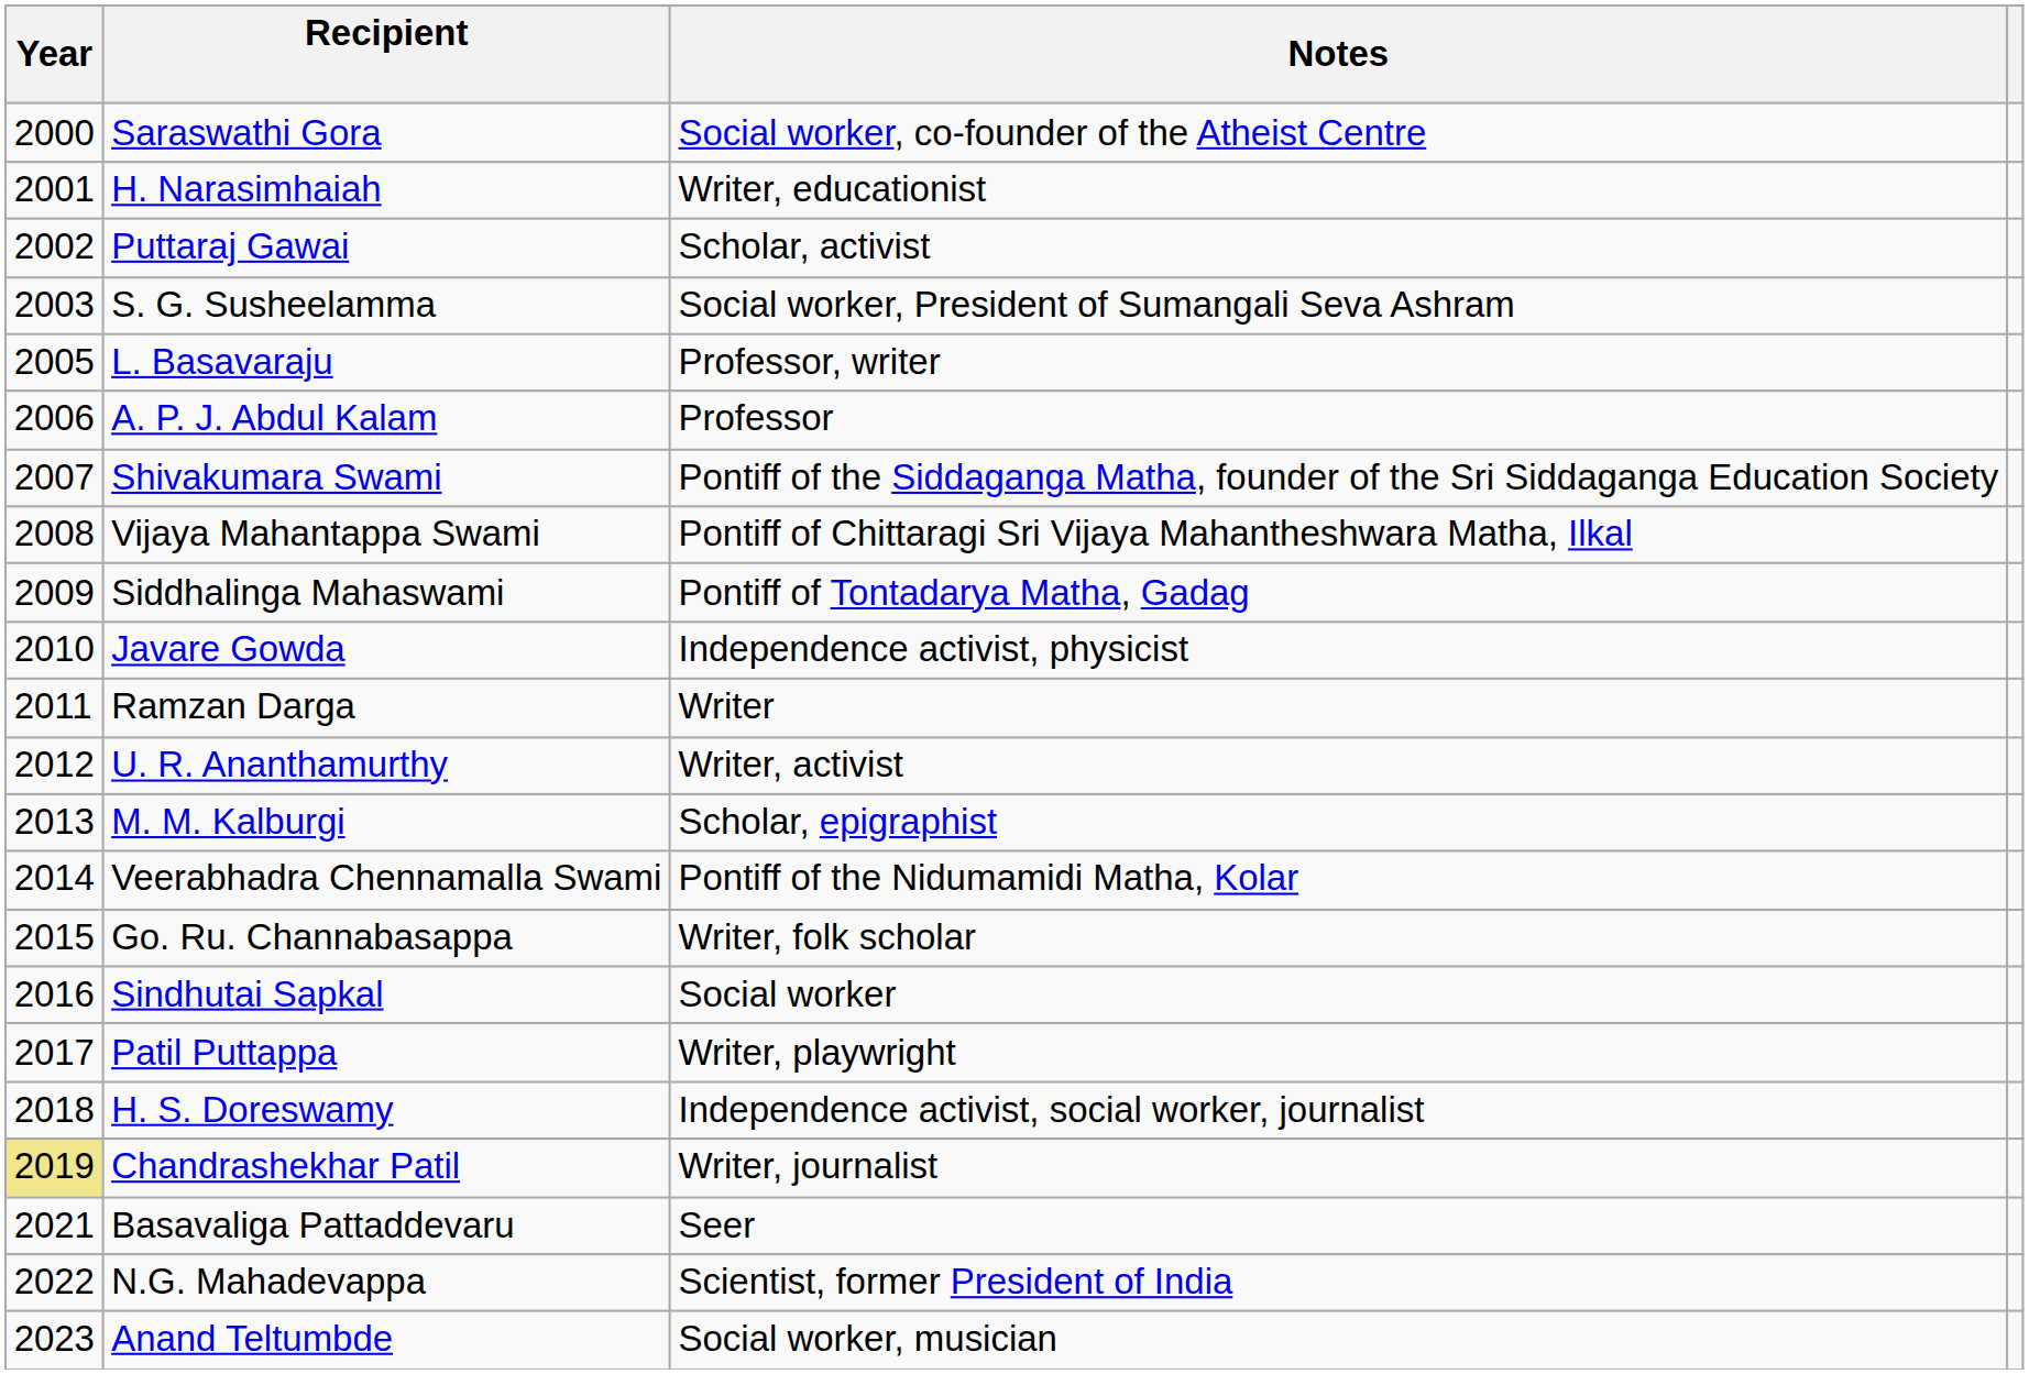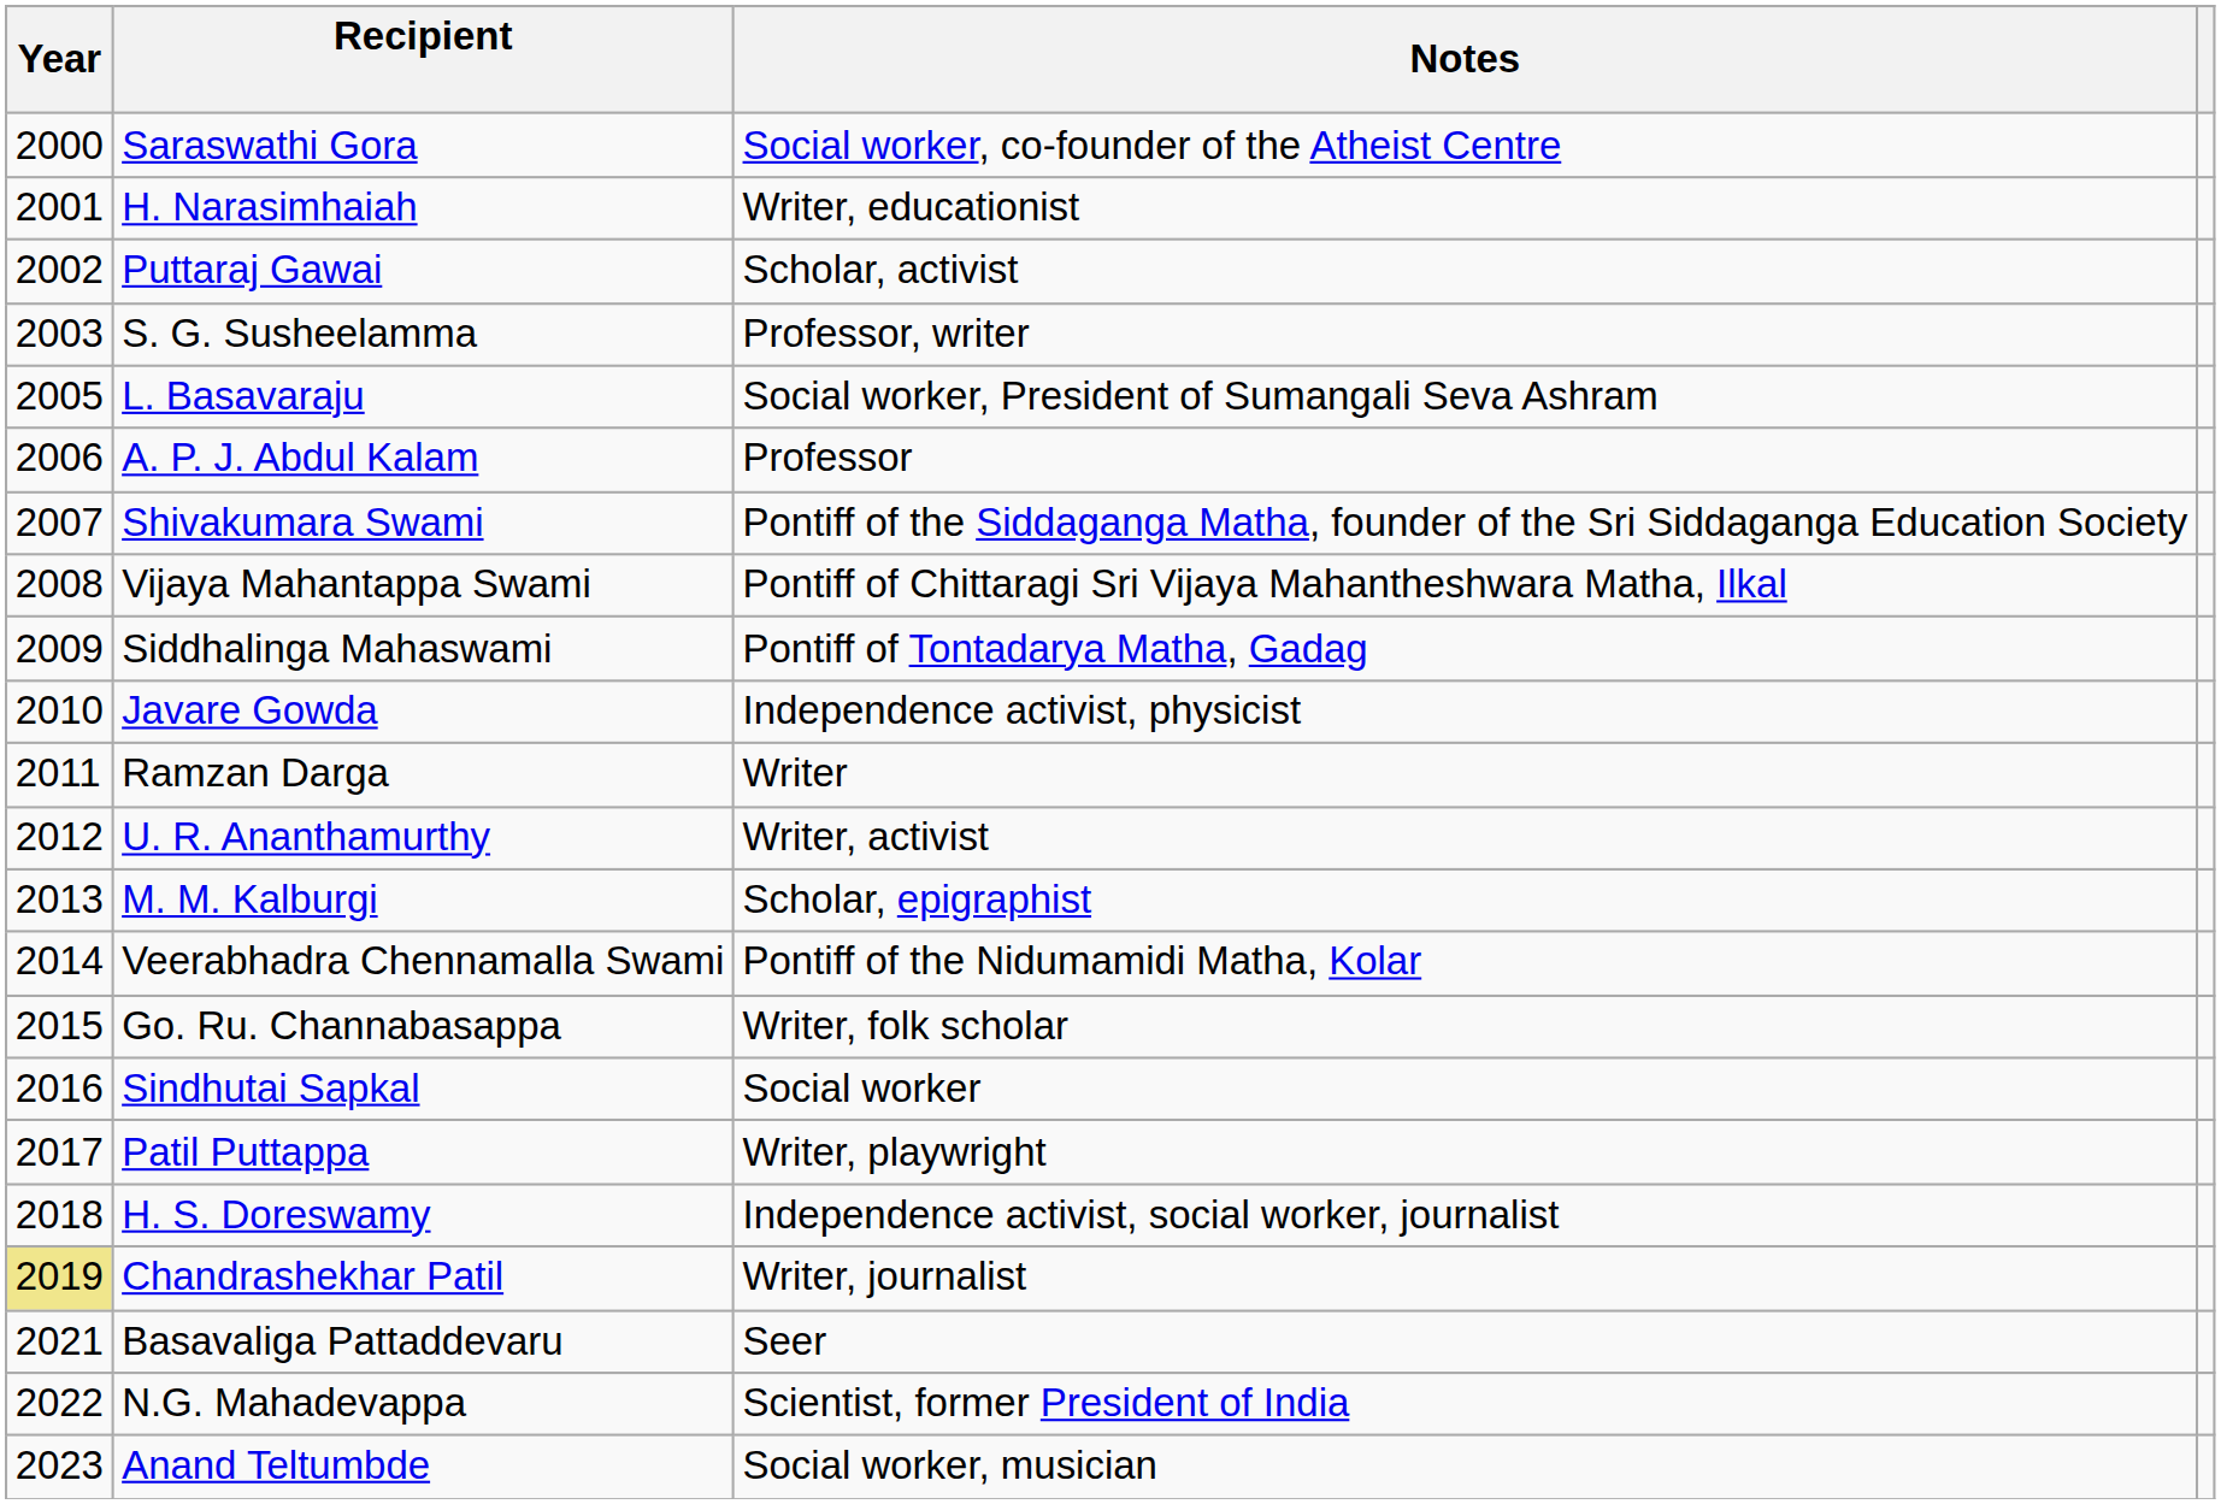S. G. Susheelamma | Notes: Social worker, President of Sumangali Seva Ashram -> Professor, writer
L. Basavaraju | Notes: Professor, writer -> Social worker, President of Sumangali Seva Ashram
